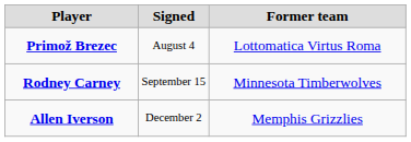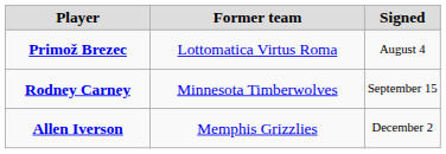columns swapped: Signed <-> Former team
